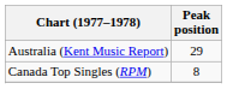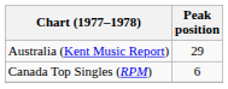Canada Top Singles (RPM) | Peak position: 8 -> 6
